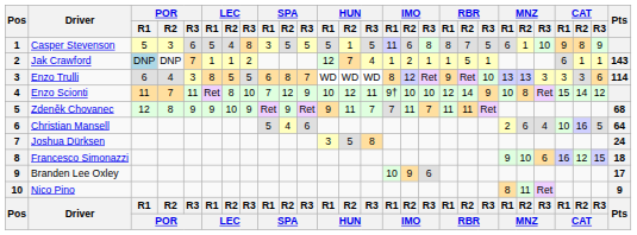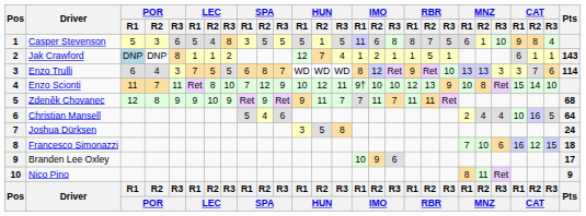Casper Stevenson | CAT / R3: 9 -> 4
Jak Crawford | POR / R3: 7 -> 8
Enzo Trulli | LEC / R1: 8 -> 7
Enzo Trulli | CAT / R2: 3 -> 7
Enzo Scionti | RBR / R2: 14 -> 13
Enzo Scionti | CAT / R3: 12 -> 10
Christian Mansell | MNZ / R2: 6 -> 4
Francesco Simonazzi | MNZ / R1: 9 -> 7
